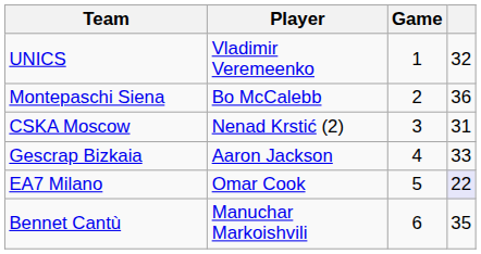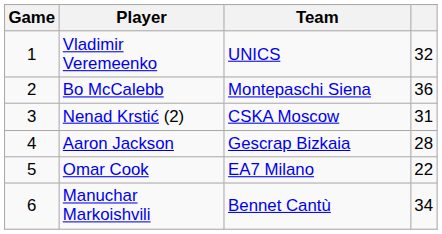columns swapped: Game <-> Team
Aaron Jackson | column 4: 33 -> 28
Omar Cook | column 4: lavender background -> no background
Manuchar Markoishvili | column 4: 35 -> 34
